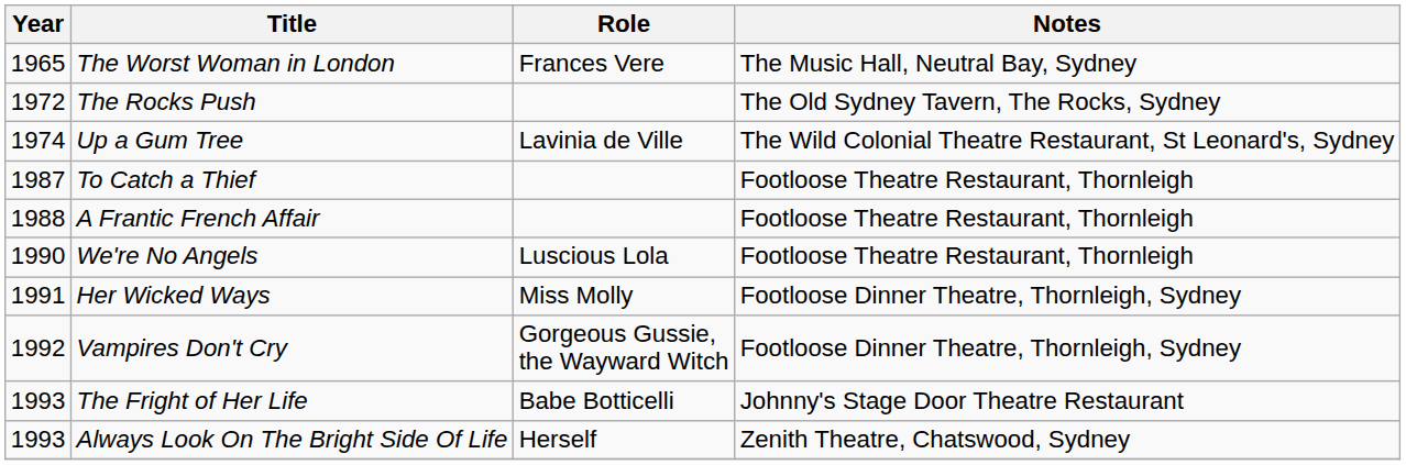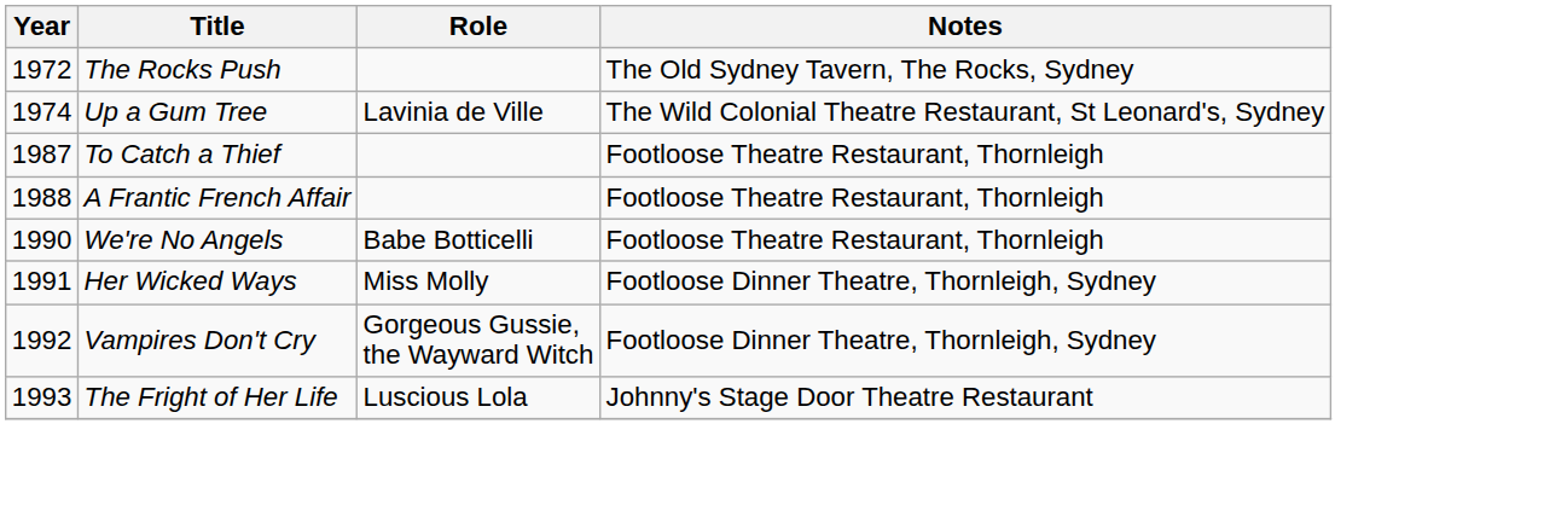- row: 1965 | The Worst Woman in London | Frances Vere | The Music Hall, Neutral Bay, Sydney
We're No Angels | Role: Luscious Lola -> Babe Botticelli
The Fright of Her Life | Role: Babe Botticelli -> Luscious Lola
- row: 1993 | Always Look On The Bright Side Of Life | Herself | Zenith Theatre, Chatswood, Sydney
